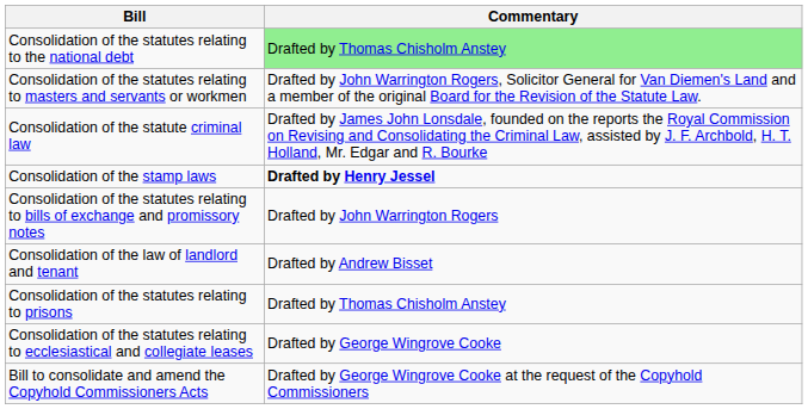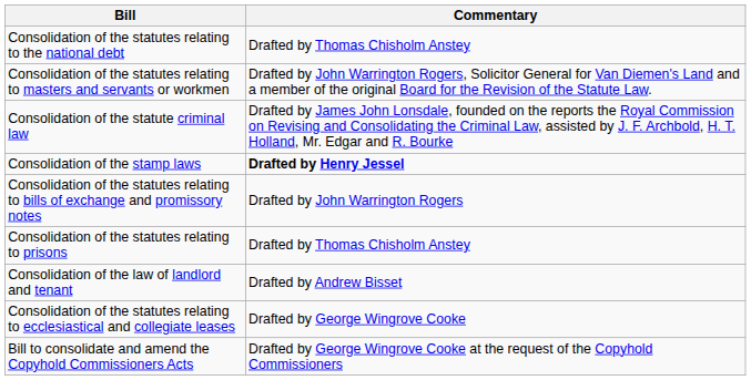Consolidation of the statutes relating to the national debt | Commentary: lightgreen background -> no background
rows swapped: Consolidation of the statutes relating to prisons <-> Consolidation of the law of landlord and tenant
